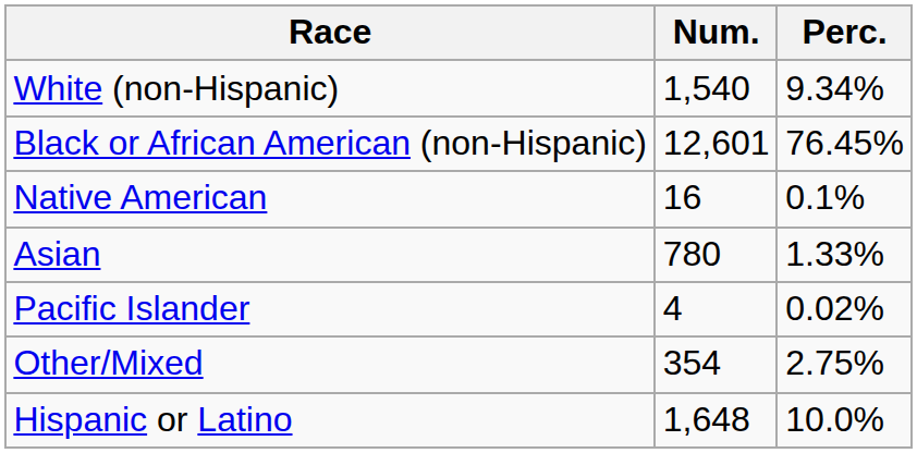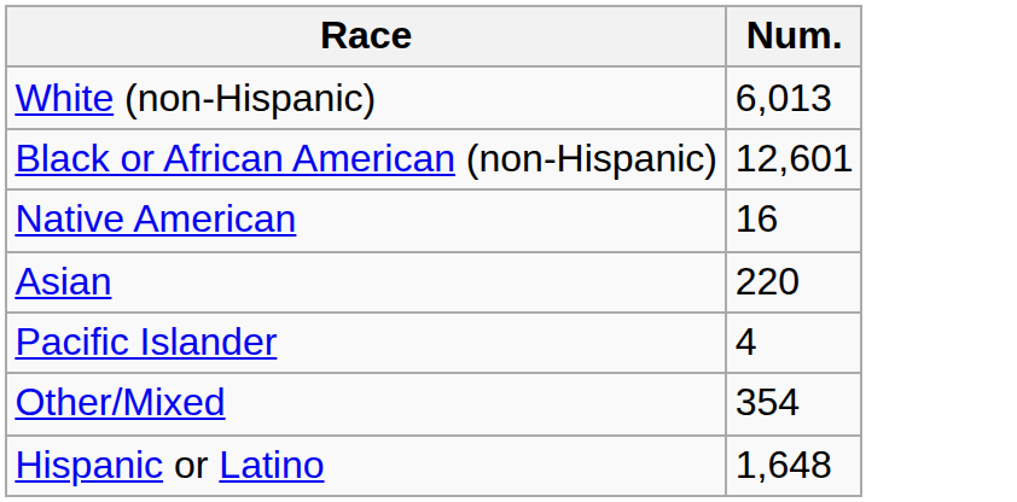- column: Perc. | 9.34% | 76.45% | 0.1% | 1.33% | 0.02% | 2.75% | 10.0%
White (non-Hispanic) | Num.: 1,540 -> 6,013
Asian | Num.: 780 -> 220
